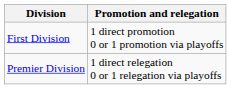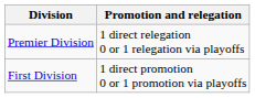rows swapped: Premier Division <-> First Division
